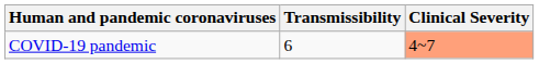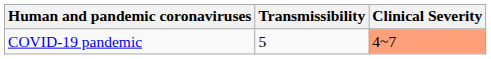COVID-19 pandemic | Transmissibility: 6 -> 5
